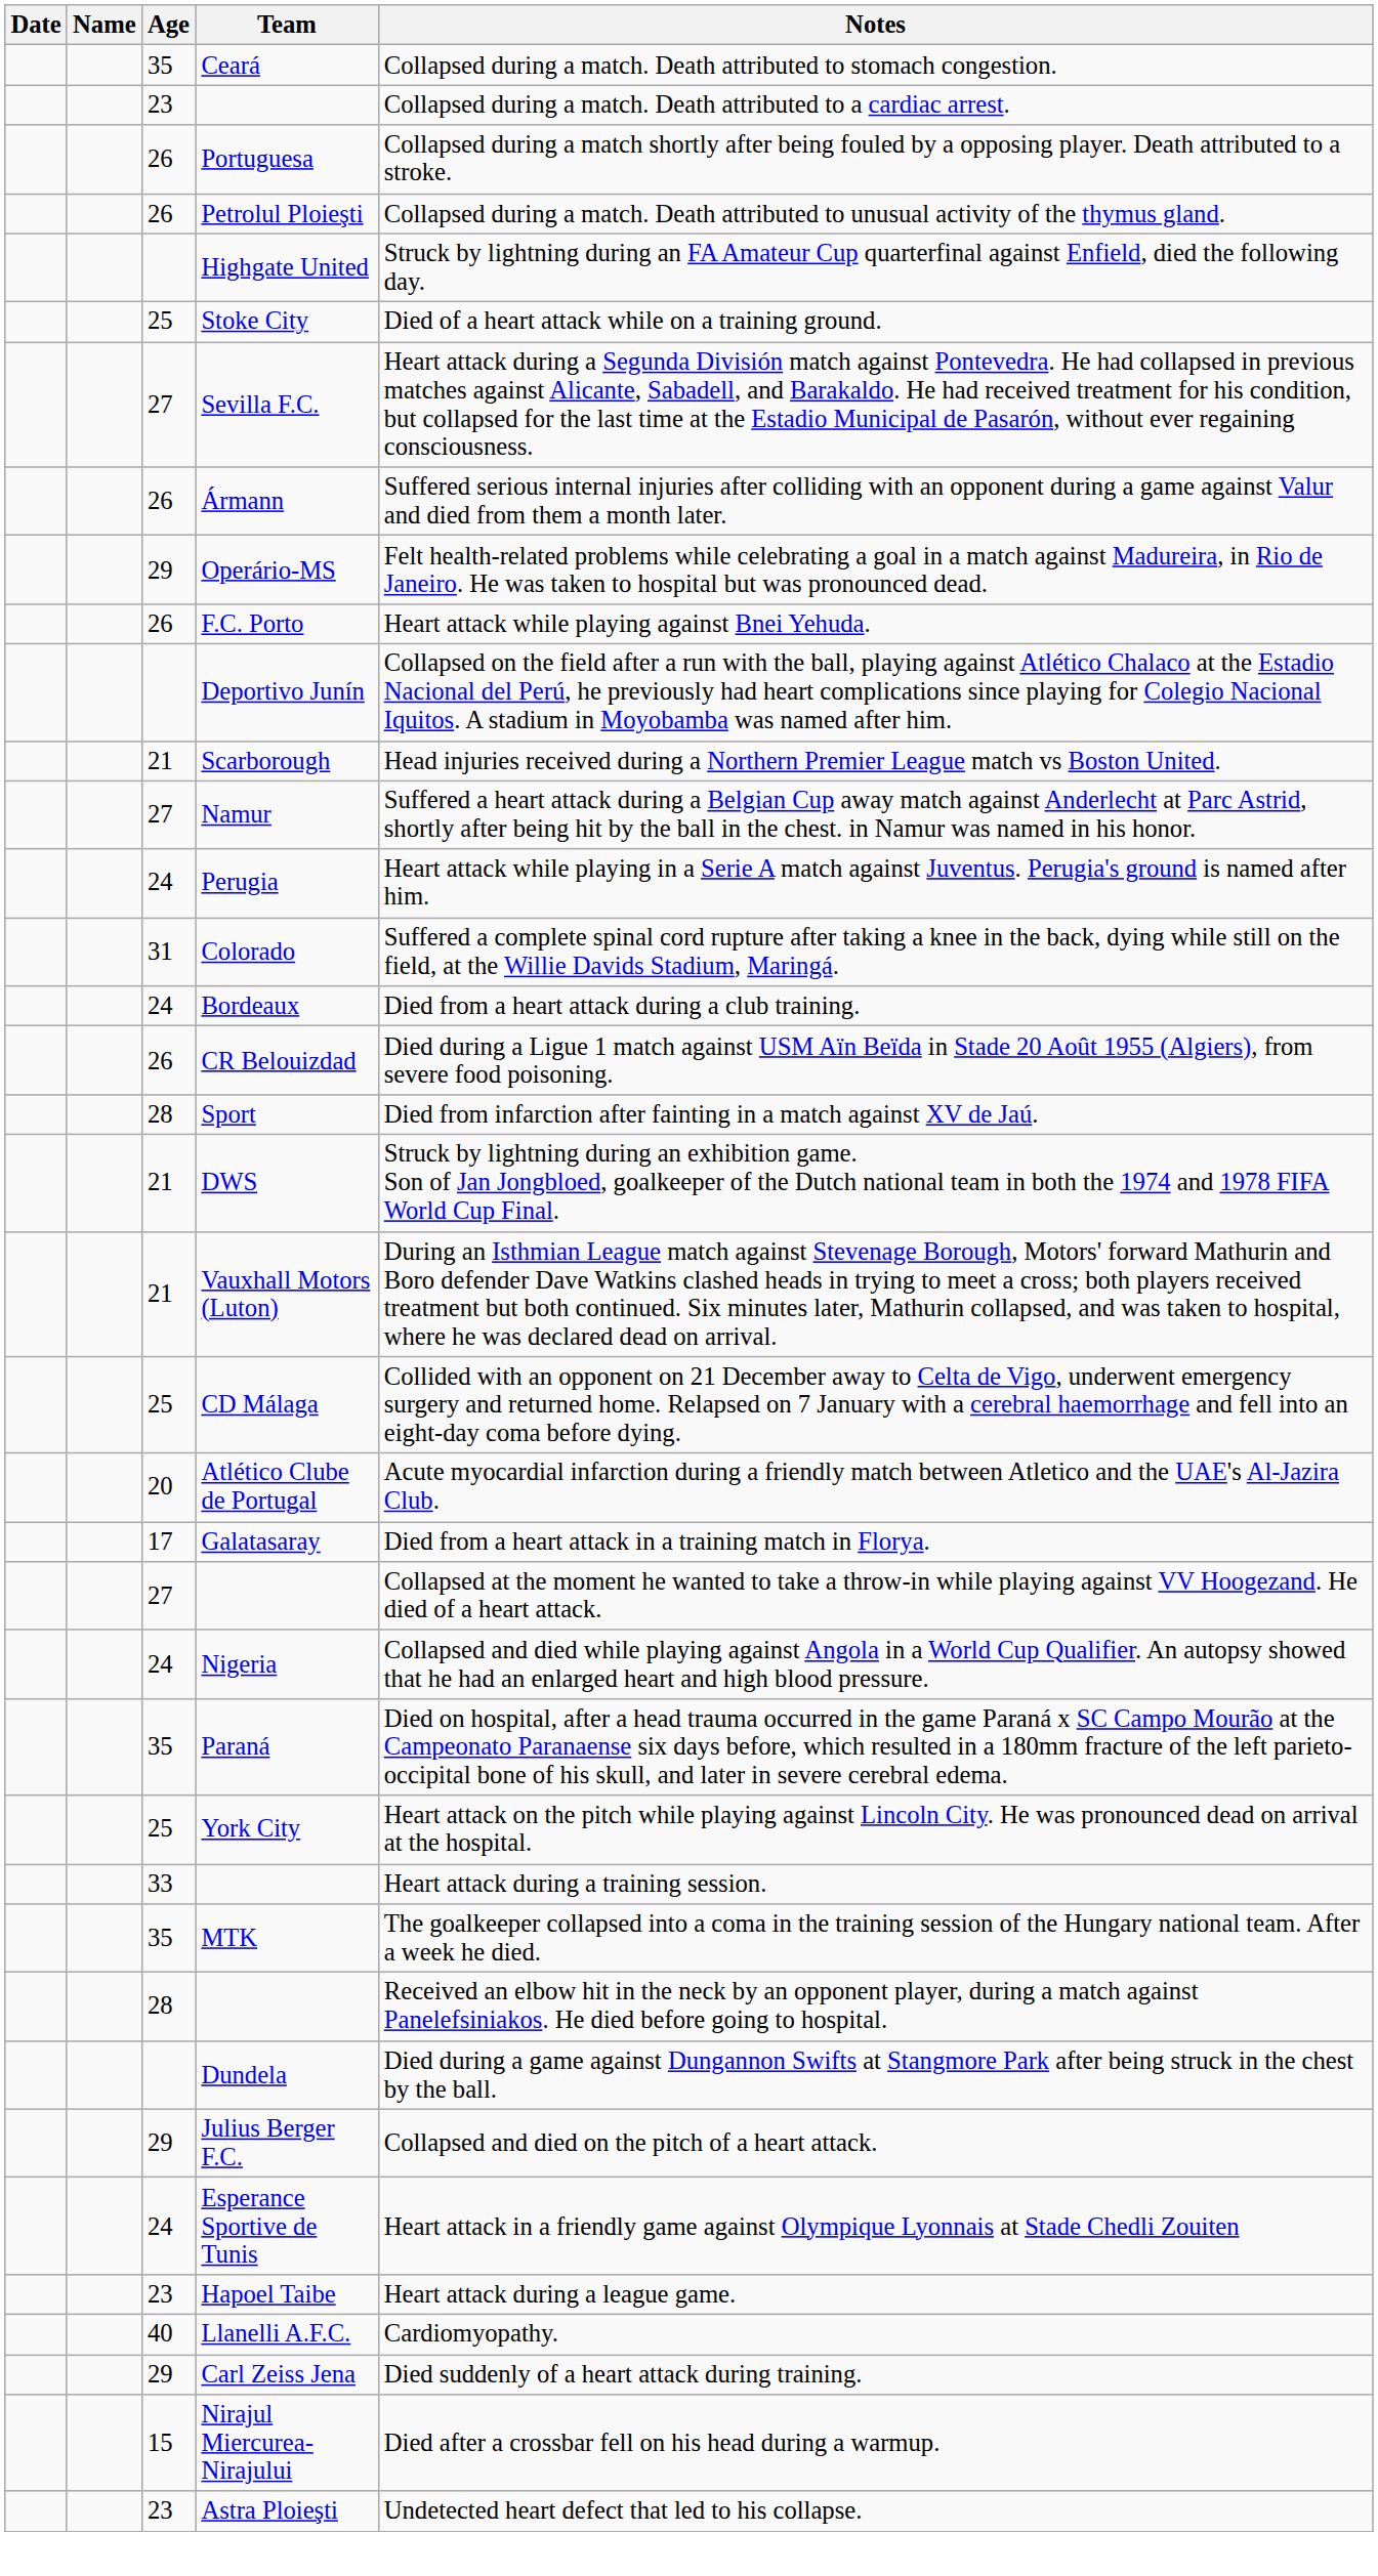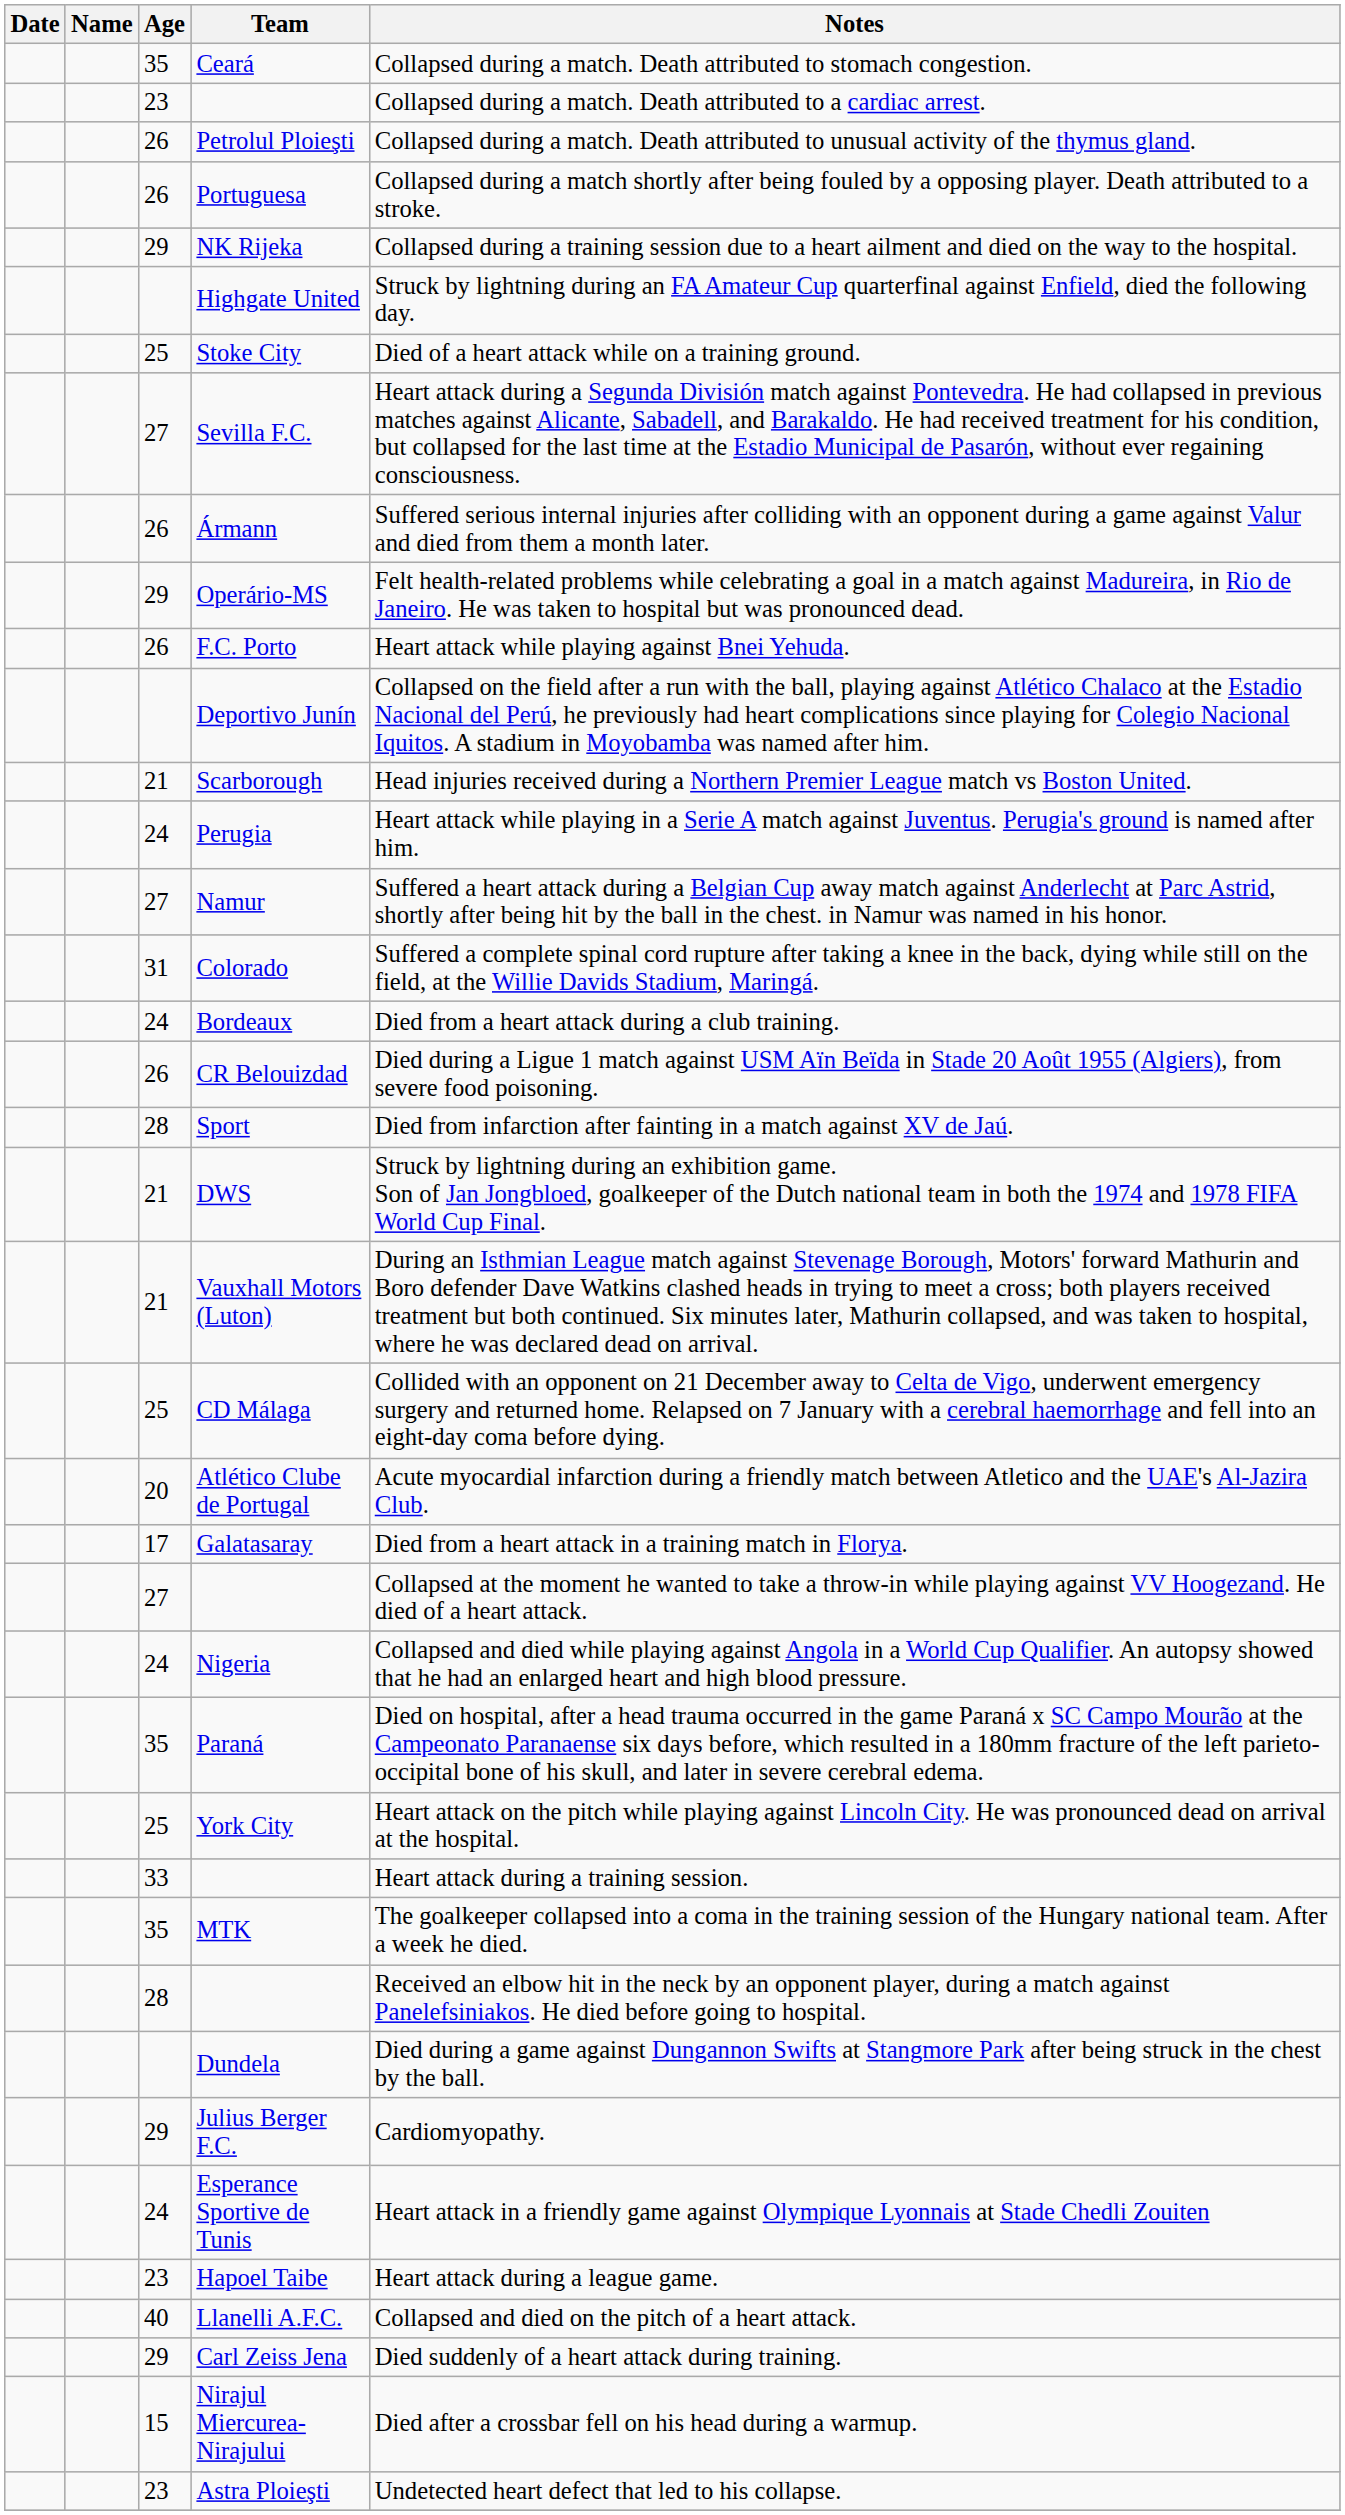rows swapped: Portuguesa <-> Petrolul Ploieşti
+ row: 29 | NK Rijeka | Collapsed during a training session due to a heart ailment and died on the way to the hospital.
rows swapped: Namur <-> Perugia
Julius Berger F.C. | Notes: Collapsed and died on the pitch of a heart attack. -> Cardiomyopathy.
Llanelli A.F.C. | Notes: Cardiomyopathy. -> Collapsed and died on the pitch of a heart attack.
